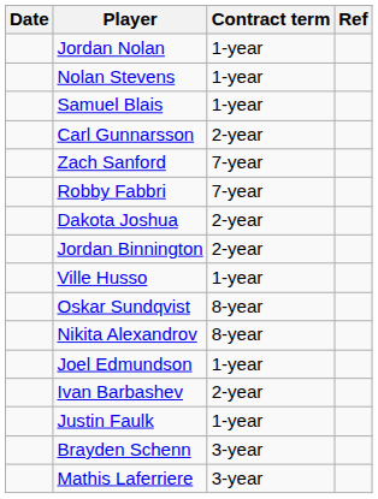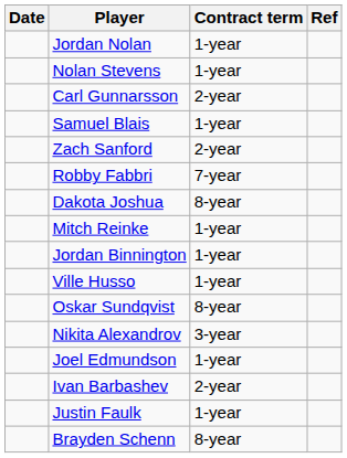rows swapped: Carl Gunnarsson <-> Samuel Blais
Zach Sanford | Contract term: 7-year -> 2-year
Dakota Joshua | Contract term: 2-year -> 8-year
+ row: Mitch Reinke | 1-year
Jordan Binnington | Contract term: 2-year -> 1-year
Nikita Alexandrov | Contract term: 8-year -> 3-year
Brayden Schenn | Contract term: 3-year -> 8-year
- row: Mathis Laferriere | 3-year
